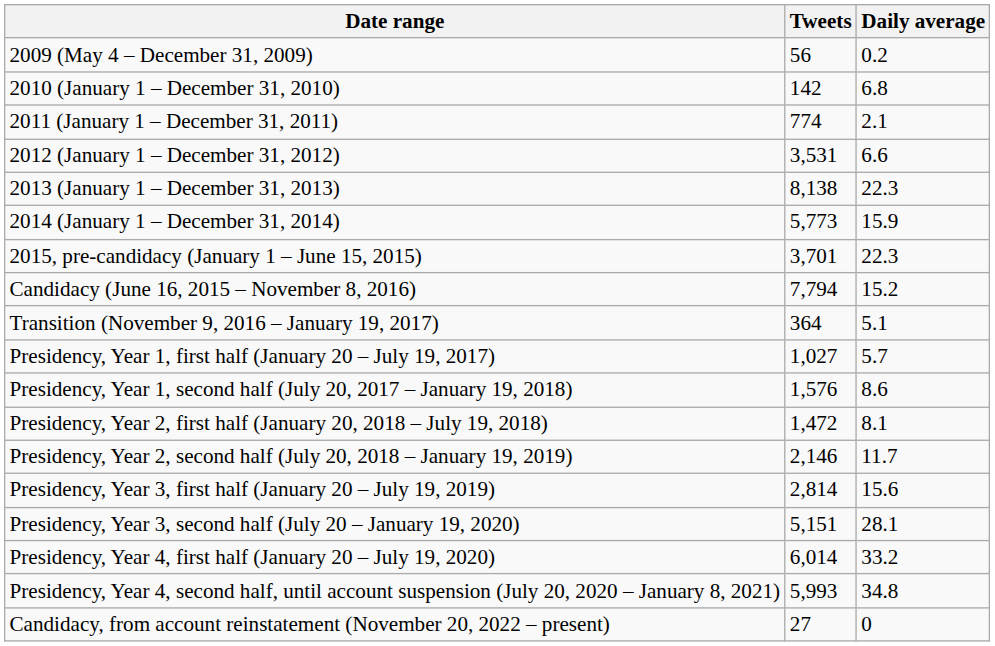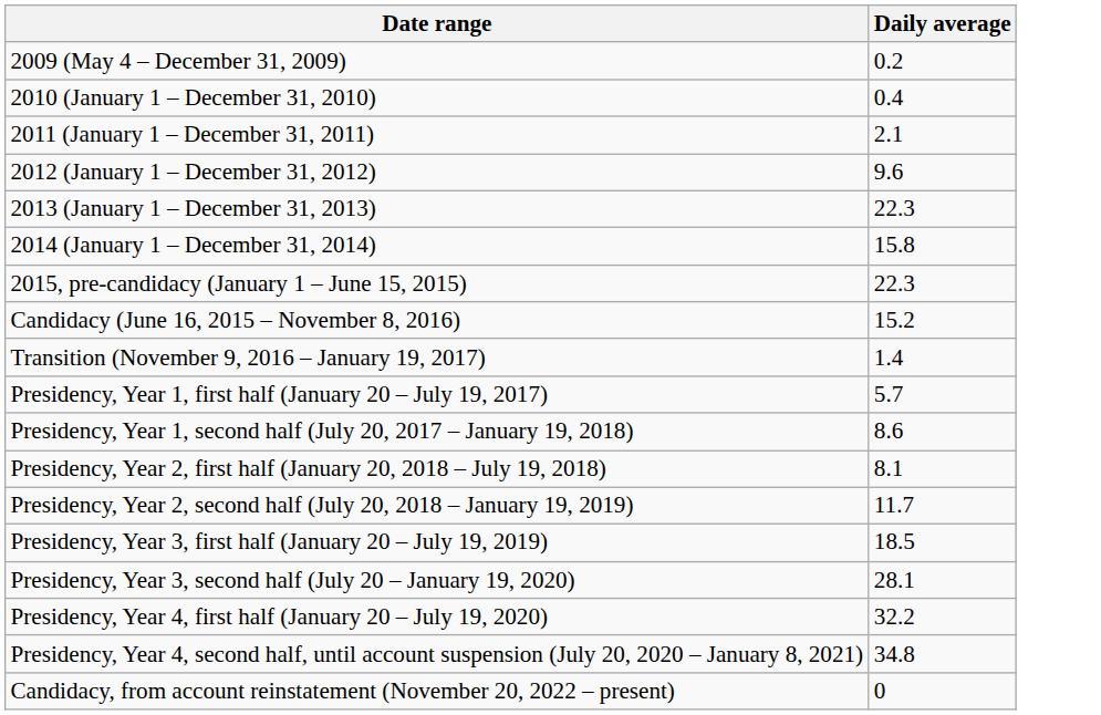- column: Tweets | 56 | 142 | 774 | 3,531 | 8,138 | 5,773 | 3,701 | 7,794 | 364 | 1,027 | 1,576 | 1,472 | 2,146 | 2,814 | 5,151 | 6,014 | 5,993 | 27
2010 (January 1 – December 31, 2010) | Daily average: 6.8 -> 0.4
2012 (January 1 – December 31, 2012) | Daily average: 6.6 -> 9.6
2014 (January 1 – December 31, 2014) | Daily average: 15.9 -> 15.8
Transition (November 9, 2016 – January 19, 2017) | Daily average: 5.1 -> 1.4
Presidency, Year 3, first half (January 20 – July 19, 2019) | Daily average: 15.6 -> 18.5
Presidency, Year 4, first half (January 20 – July 19, 2020) | Daily average: 33.2 -> 32.2
